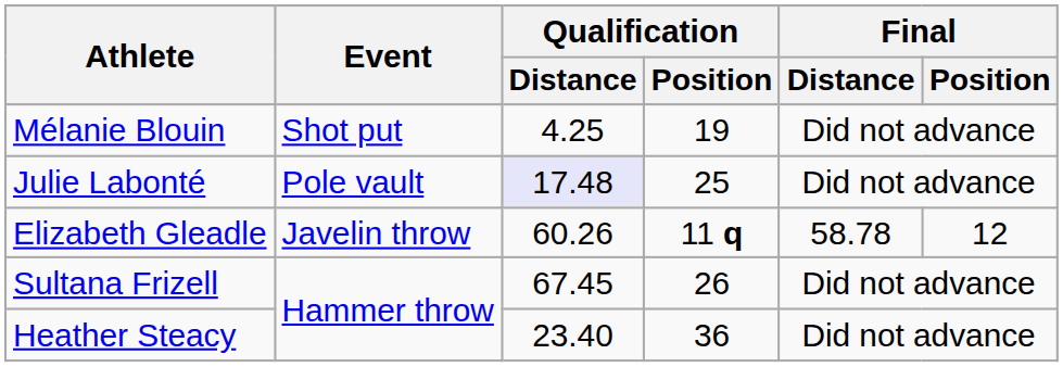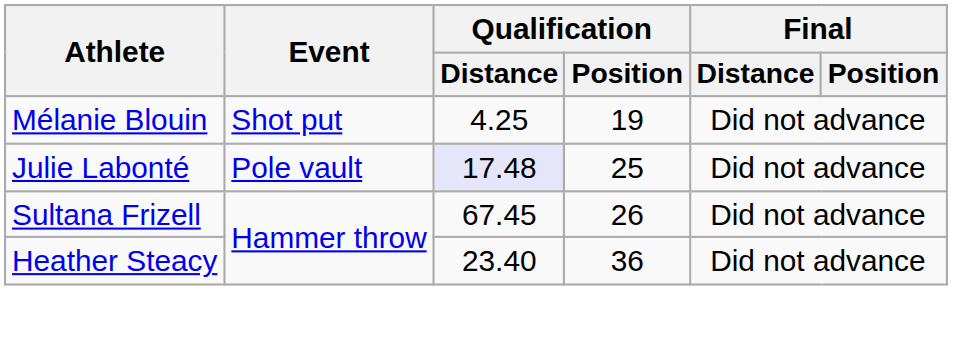- row: Elizabeth Gleadle | Javelin throw | 60.26 | 11 q | 58.78 | 12
